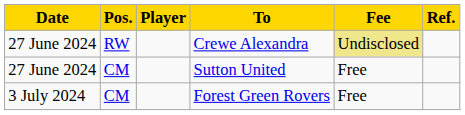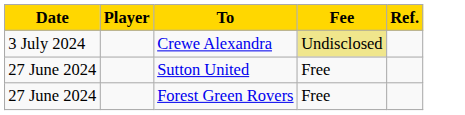- column: Pos. | RW | CM | CM
Crewe Alexandra | Date: 27 June 2024 -> 3 July 2024
Forest Green Rovers | Date: 3 July 2024 -> 27 June 2024
